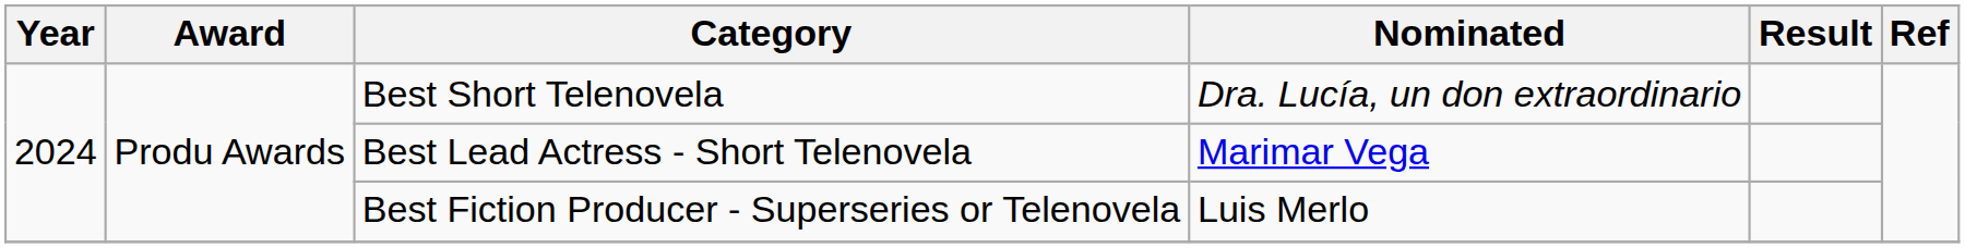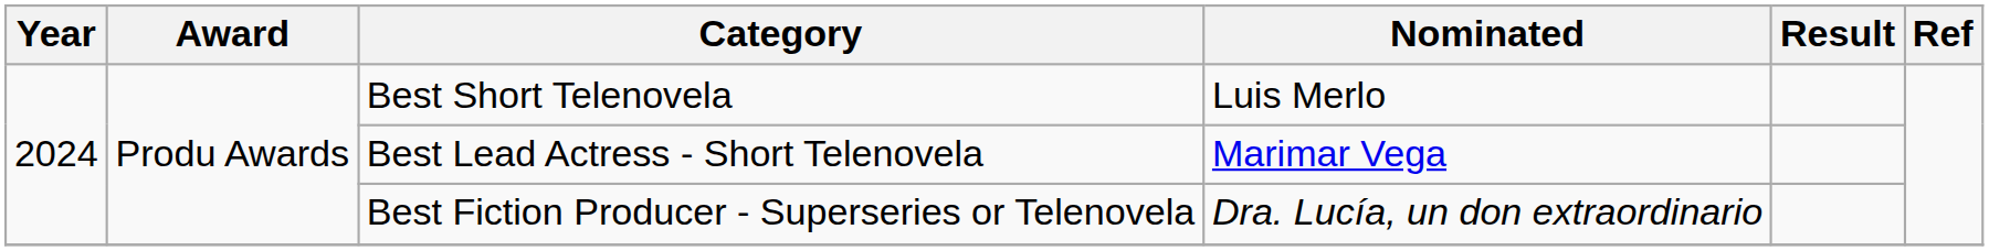Best Short Telenovela | Nominated: Dra. Lucía, un don extraordinario -> Luis Merlo
Best Fiction Producer - Superseries or Telenovela | Nominated: Luis Merlo -> Dra. Lucía, un don extraordinario
